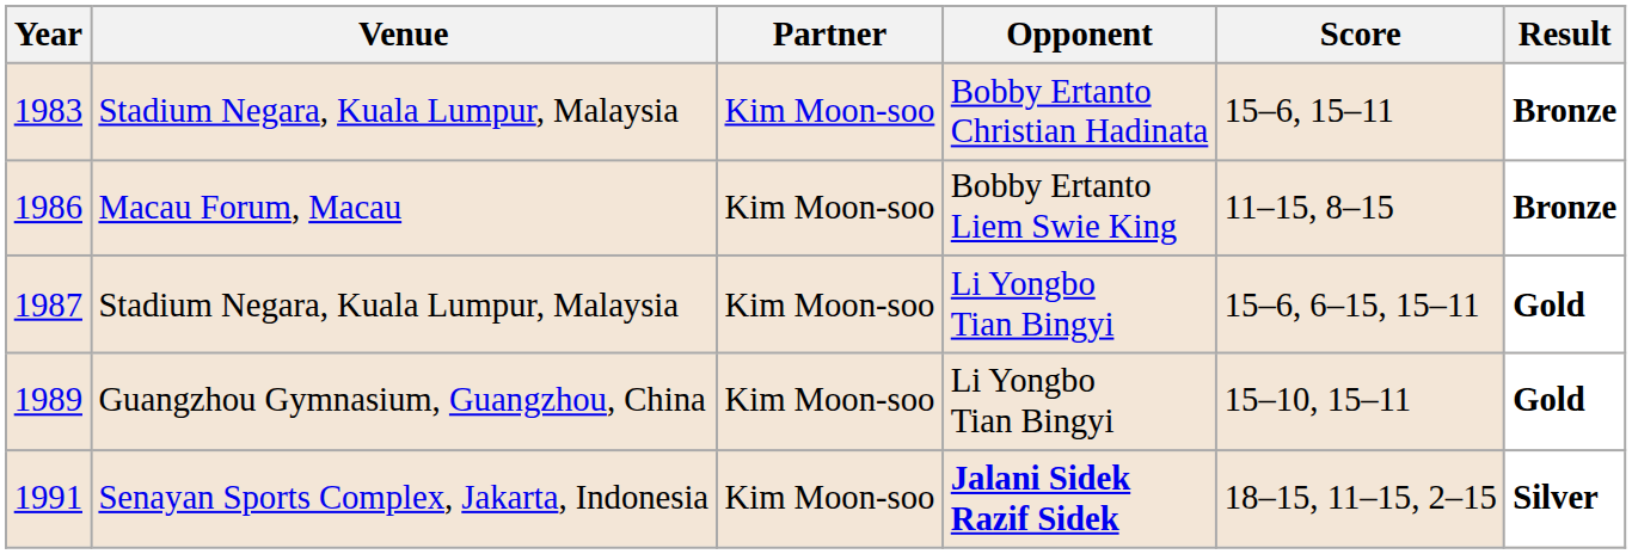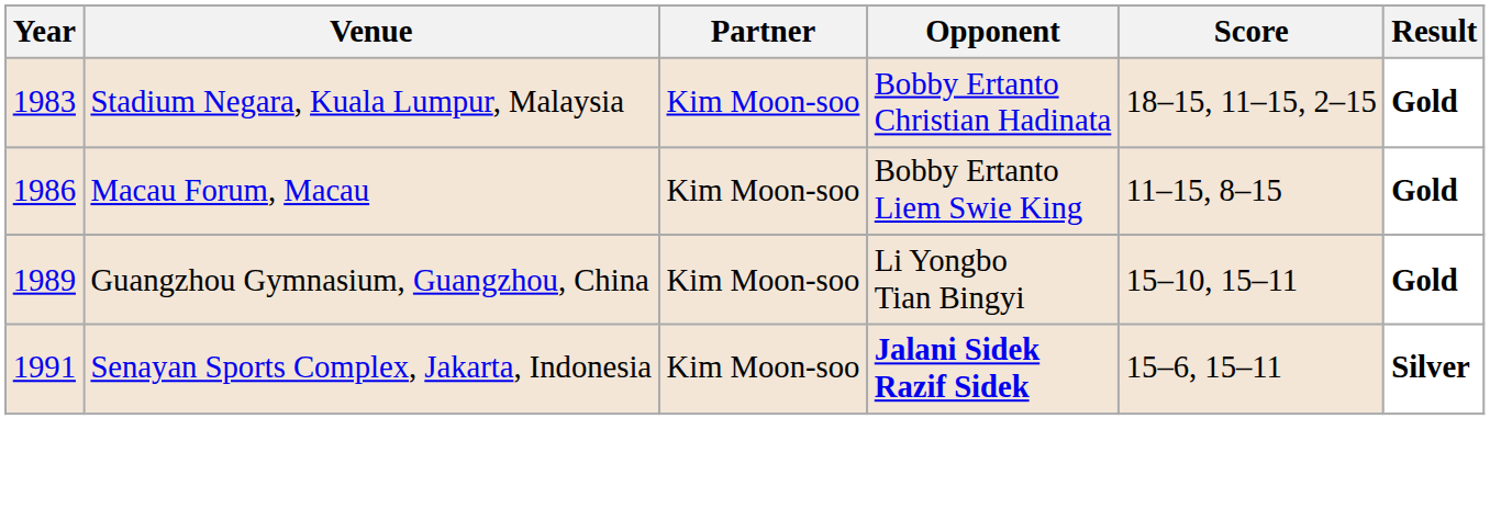1983 | Score: 15–6, 15–11 -> 18–15, 11–15, 2–15
1983 | Result: Bronze -> Gold
1986 | Result: Bronze -> Gold
- row: 1987 | Stadium Negara, Kuala Lumpur, Malaysia | Kim Moon-soo | Li Yongbo Tian Bingyi | 15–6, 6–15, 15–11 | Gold
1991 | Score: 18–15, 11–15, 2–15 -> 15–6, 15–11
